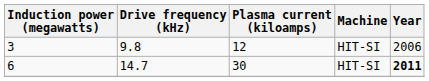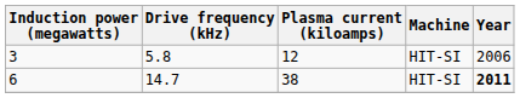3 | Drive frequency (kHz): 9.8 -> 5.8
6 | Plasma current (kiloamps): 30 -> 38
